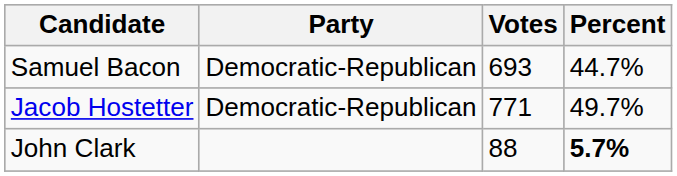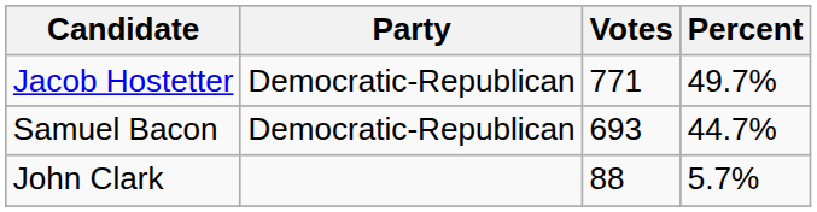rows swapped: Jacob Hostetter <-> Samuel Bacon
John Clark | Percent: bold -> normal
